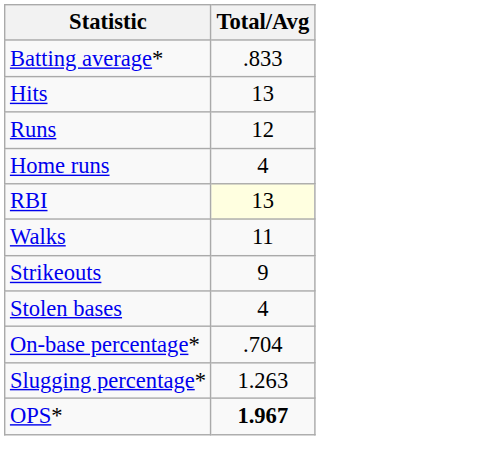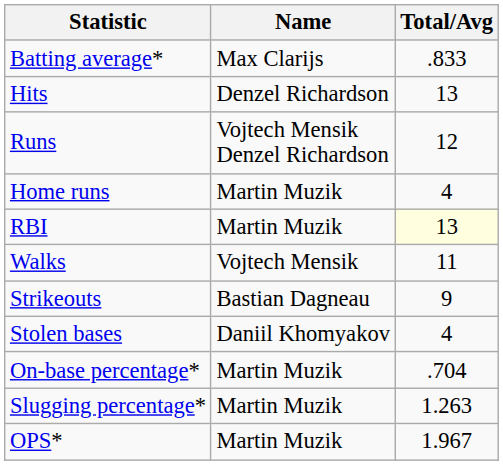+ column: Name | Max Clarijs | Denzel Richardson | Vojtech Mensik Denzel Richardson | Martin Muzik | Martin Muzik | Vojtech Mensik | Bastian Dagneau | Daniil Khomyakov | Martin Muzik | Martin Muzik | Martin Muzik
OPS* | Total/Avg: bold -> normal
